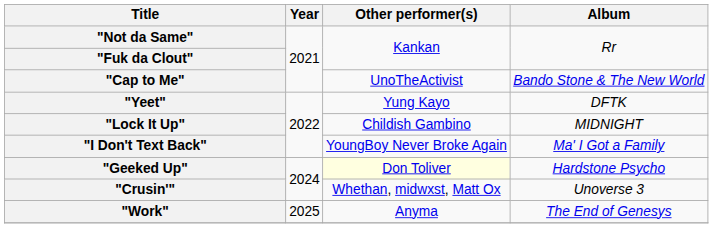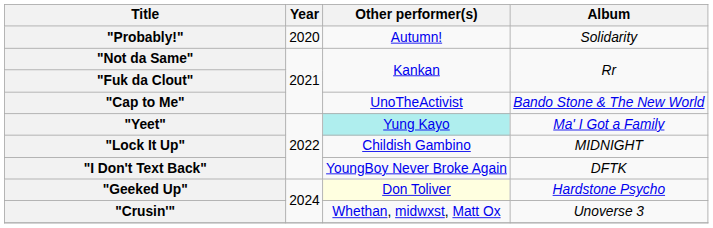+ row: "Probably!" | 2020 | Autumn! | Solidarity
"Yeet" | Other performer(s): no background -> paleturquoise background
"Yeet" | Album: DFTK -> Ma' I Got a Family
"I Don't Text Back" | Album: Ma' I Got a Family -> DFTK
- row: "Work" | 2025 | Anyma | The End of Genesys
